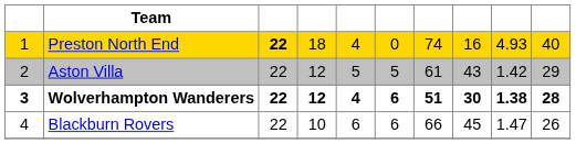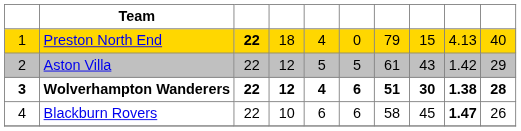Preston North End | column 7: 74 -> 79
Preston North End | column 8: 16 -> 15
Preston North End | column 9: 4.93 -> 4.13
Blackburn Rovers | column 7: 66 -> 58
Blackburn Rovers | column 9: normal -> bold
